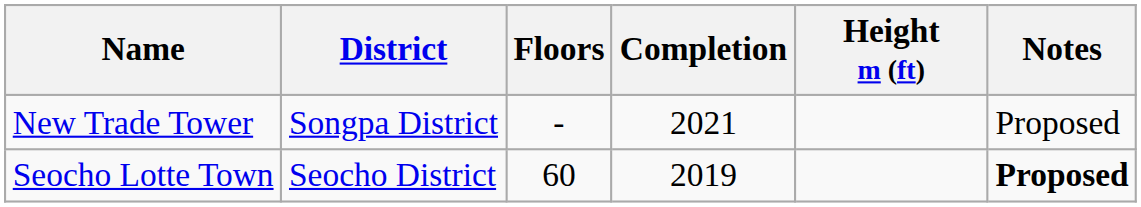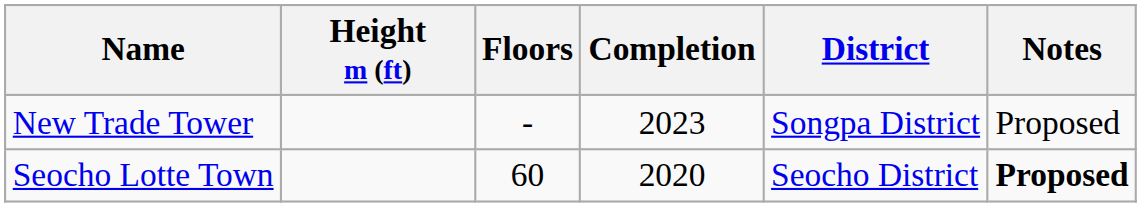columns swapped: Height m (ft) <-> District
New Trade Tower | Completion: 2021 -> 2023
Seocho Lotte Town | Completion: 2019 -> 2020
